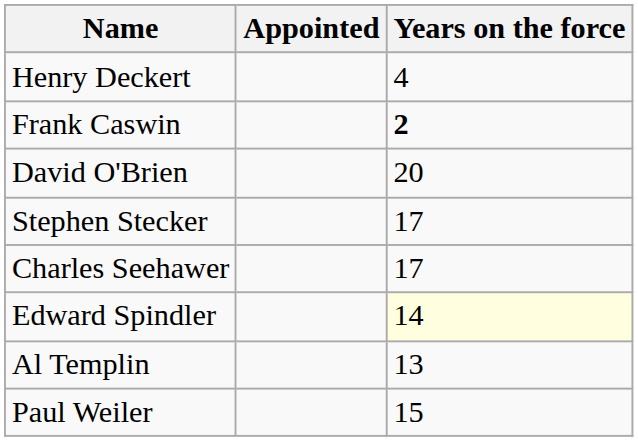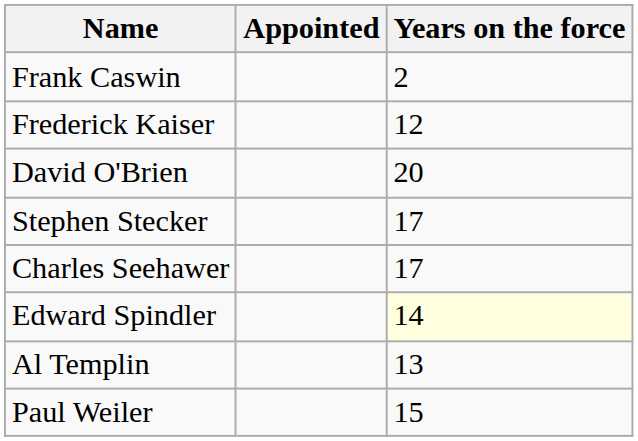- row: Henry Deckert | 4
Frank Caswin | Years on the force: bold -> normal
+ row: Frederick Kaiser | 12
